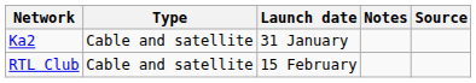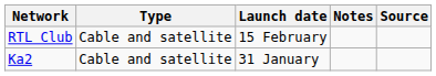rows swapped: Ka2 <-> RTL Club
